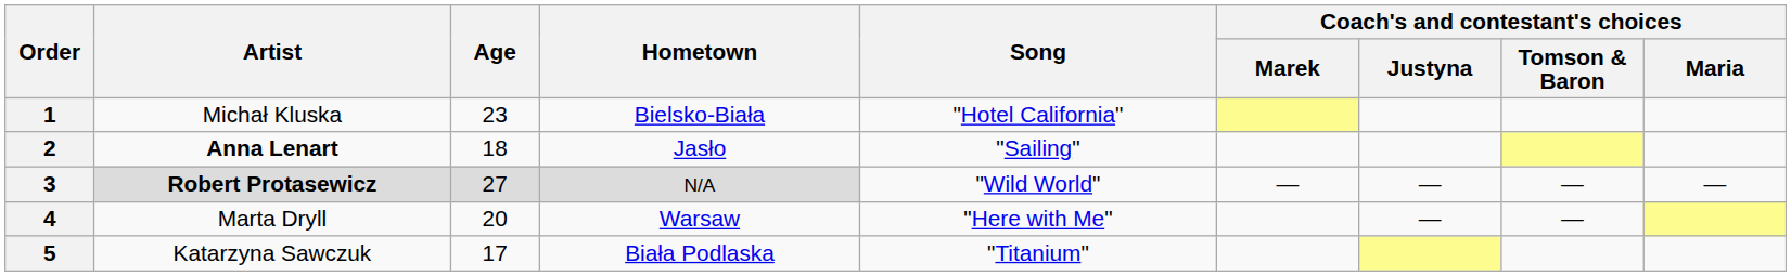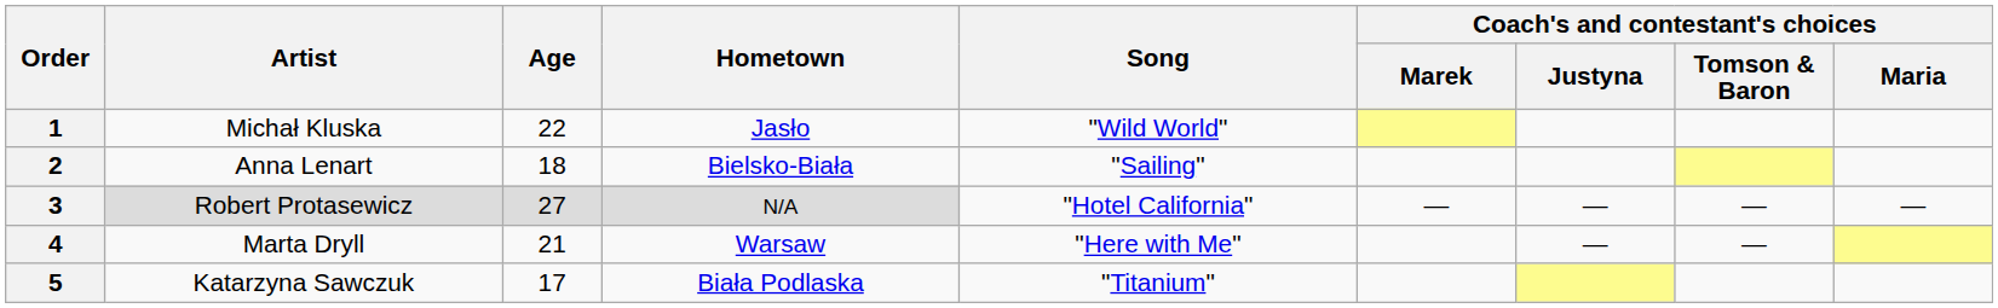1 | Age: 23 -> 22
1 | Hometown: Bielsko-Biała -> Jasło
1 | Song: "Hotel California" -> "Wild World"
2 | Artist: bold -> normal
2 | Hometown: Jasło -> Bielsko-Biała
3 | Artist: bold -> normal
3 | Song: "Wild World" -> "Hotel California"
4 | Age: 20 -> 21
